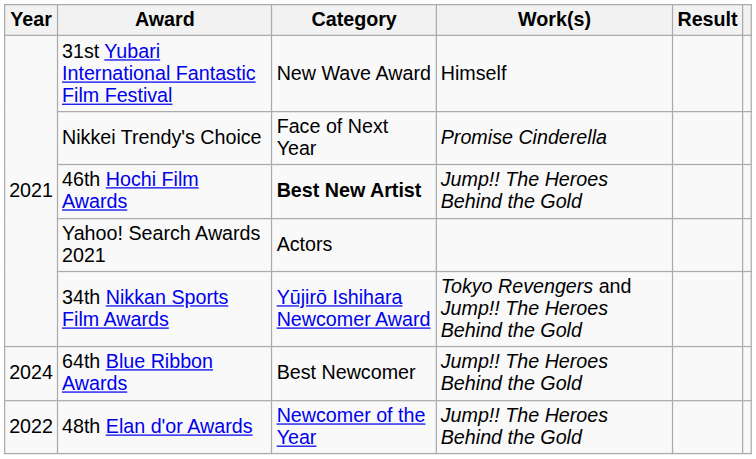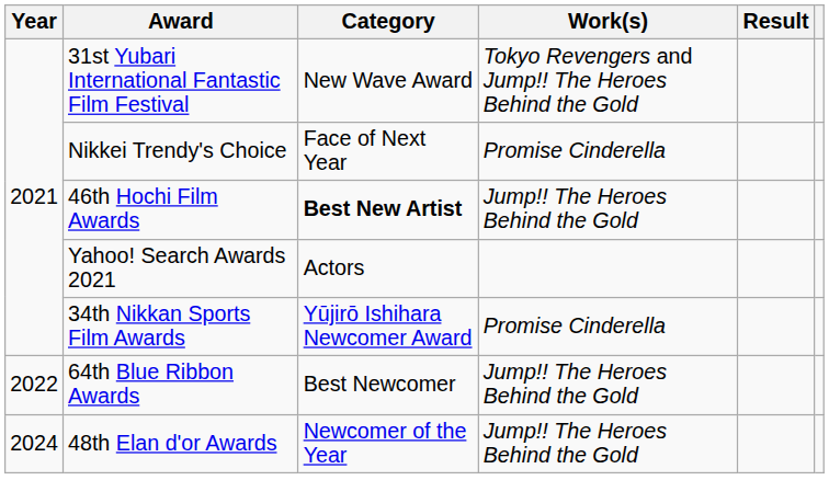31st Yubari International Fantastic Film Festival | Work(s): Himself -> Tokyo Revengers and Jump!! The Heroes Behind the Gold
34th Nikkan Sports Film Awards | Work(s): Tokyo Revengers and Jump!! The Heroes Behind the Gold -> Promise Cinderella
64th Blue Ribbon Awards | Year: 2024 -> 2022
48th Elan d'or Awards | Year: 2022 -> 2024
